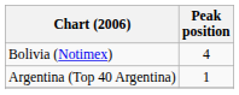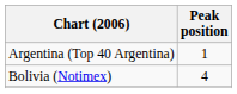rows swapped: Argentina (Top 40 Argentina) <-> Bolivia (Notimex)
